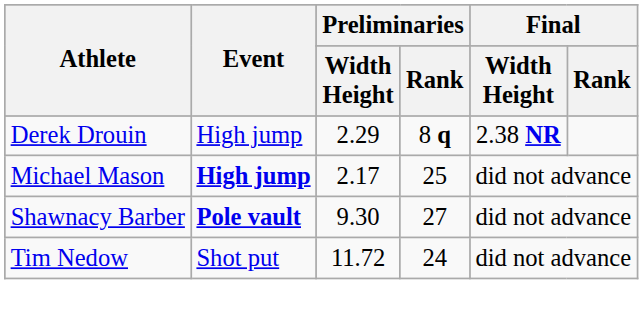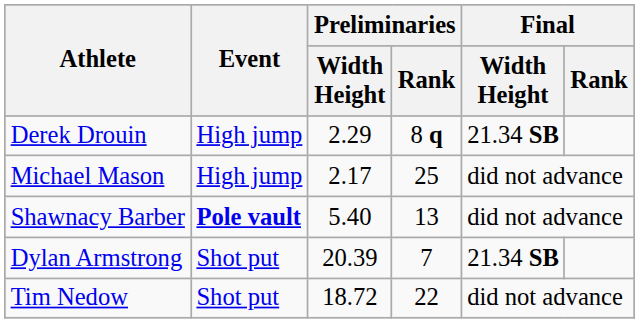Derek Drouin | Final / Width Height: 2.38 NR -> 21.34 SB
Michael Mason | Event: bold -> normal
Shawnacy Barber | Preliminaries / Width Height: 9.30 -> 5.40
Shawnacy Barber | Preliminaries / Rank: 27 -> 13
+ row: Dylan Armstrong | Shot put | 20.39 | 7 | 21.34 SB
Tim Nedow | Preliminaries / Width Height: 11.72 -> 18.72
Tim Nedow | Preliminaries / Rank: 24 -> 22
